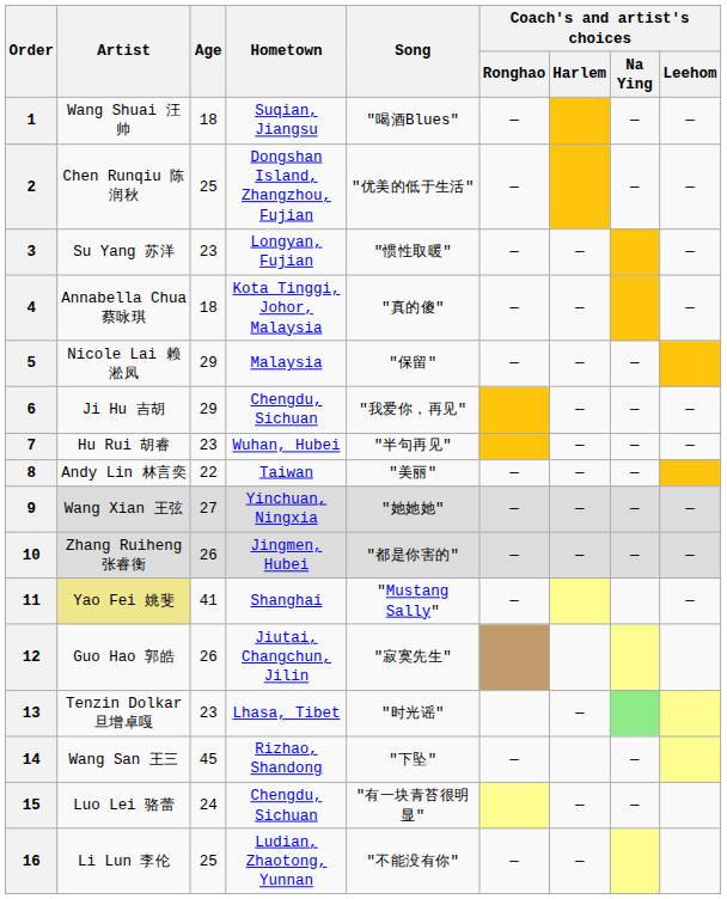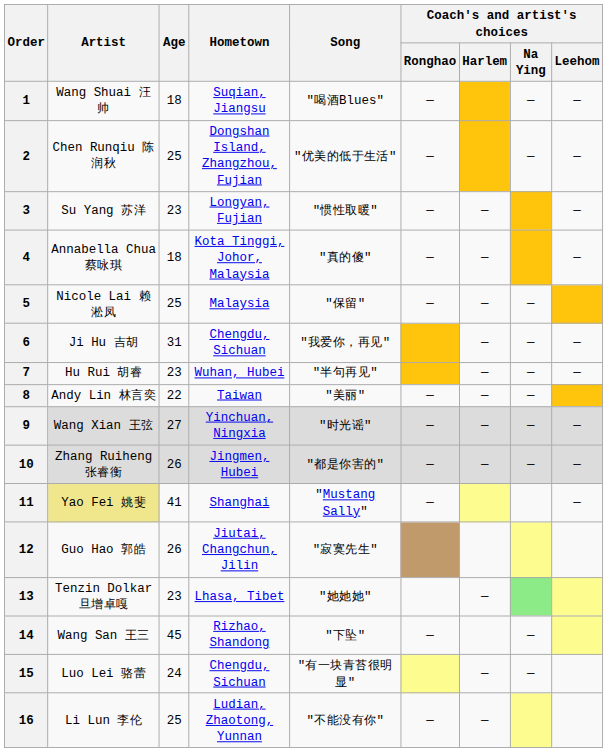5 | Age: 29 -> 25
6 | Age: 29 -> 31
9 | Song: "她她她" -> "时光谣"
13 | Song: "时光谣" -> "她她她"
